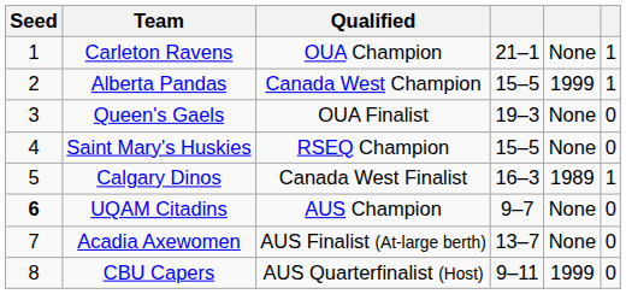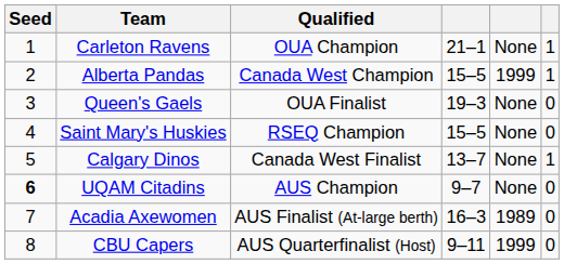Calgary Dinos | column 4: 16–3 -> 13–7
Calgary Dinos | column 5: 1989 -> None
Acadia Axewomen | column 4: 13–7 -> 16–3
Acadia Axewomen | column 5: None -> 1989
